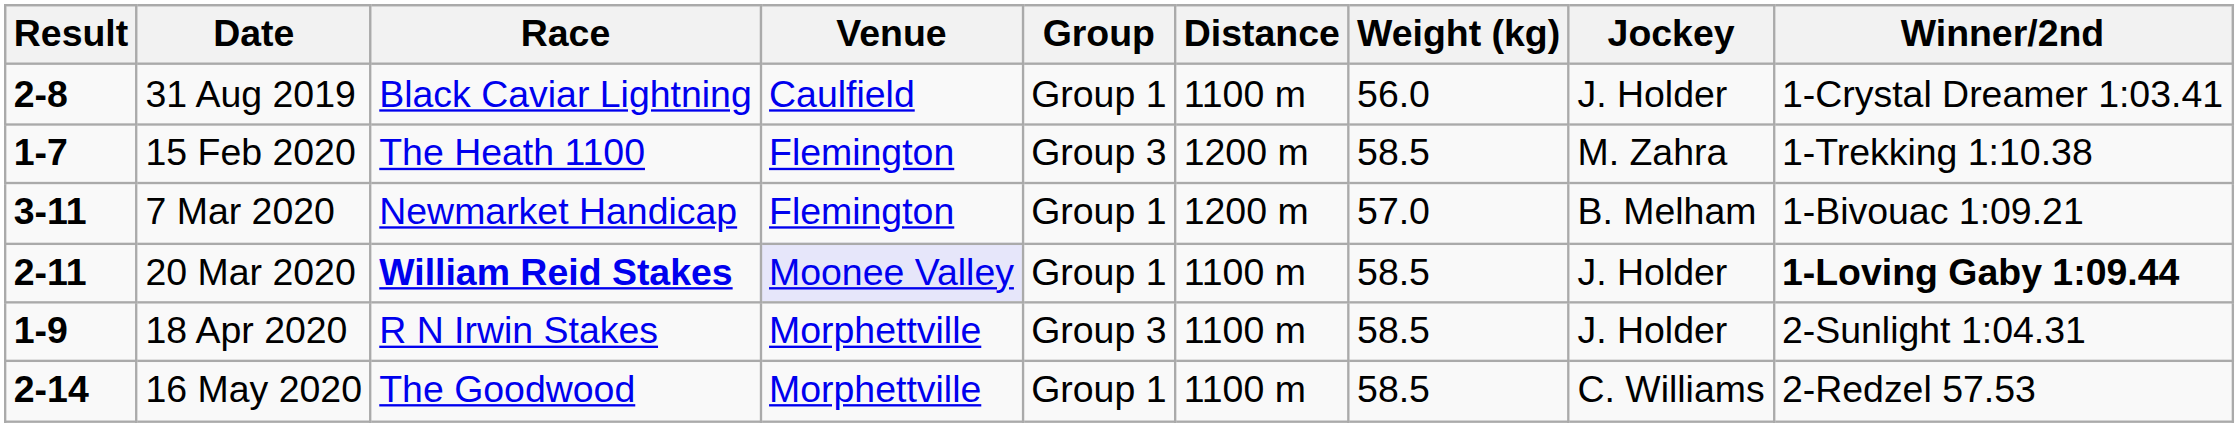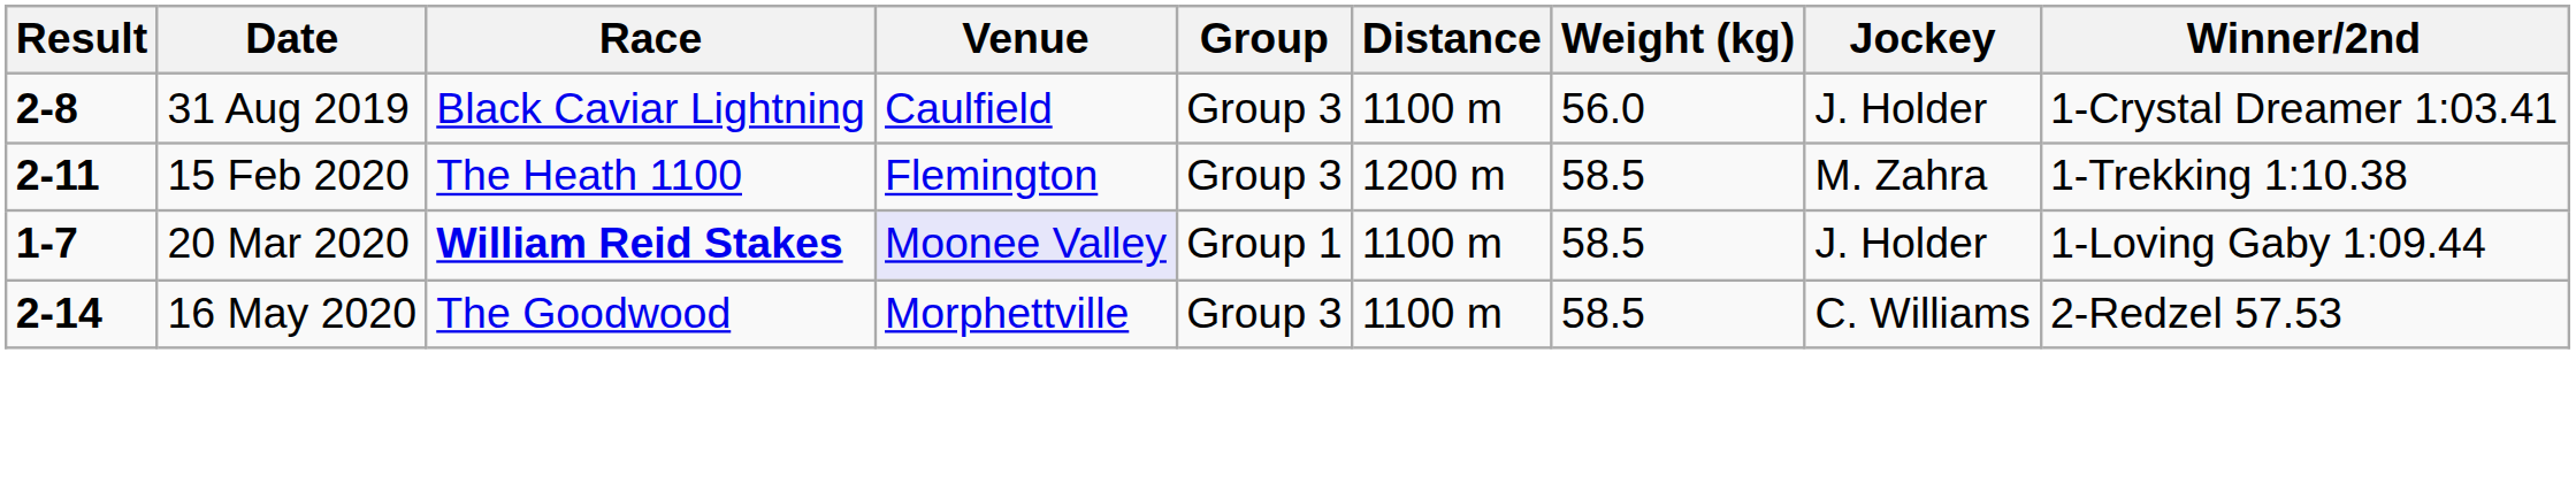31 Aug 2019 | Group: Group 1 -> Group 3
15 Feb 2020 | Result: 1-7 -> 2-11
- row: 3-11 | 7 Mar 2020 | Newmarket Handicap | Flemington | Group 1 | 1200 m | 57.0 | B. Melham | 1-Bivouac 1:09.21
20 Mar 2020 | Result: 2-11 -> 1-7
20 Mar 2020 | Winner/2nd: bold -> normal
- row: 1-9 | 18 Apr 2020 | R N Irwin Stakes | Morphettville | Group 3 | 1100 m | 58.5 | J. Holder | 2-Sunlight 1:04.31
16 May 2020 | Group: Group 1 -> Group 3
